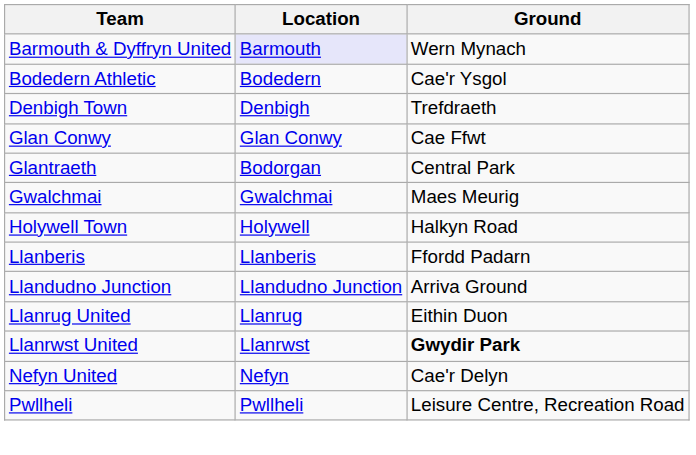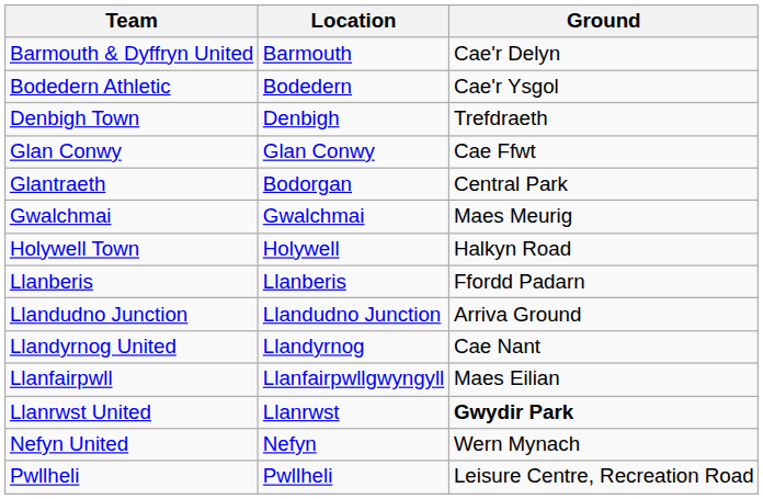Barmouth & Dyffryn United | Location: lavender background -> no background
Barmouth & Dyffryn United | Ground: Wern Mynach -> Cae'r Delyn
+ row: Llandyrnog United | Llandyrnog | Cae Nant
+ row: Llanfairpwll | Llanfairpwllgwyngyll | Maes Eilian
- row: Llanrug United | Llanrug | Eithin Duon
Nefyn United | Ground: Cae'r Delyn -> Wern Mynach
